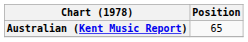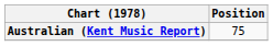Australian (Kent Music Report) | Position: 65 -> 75
